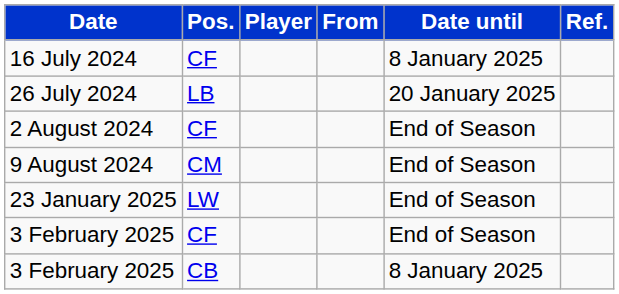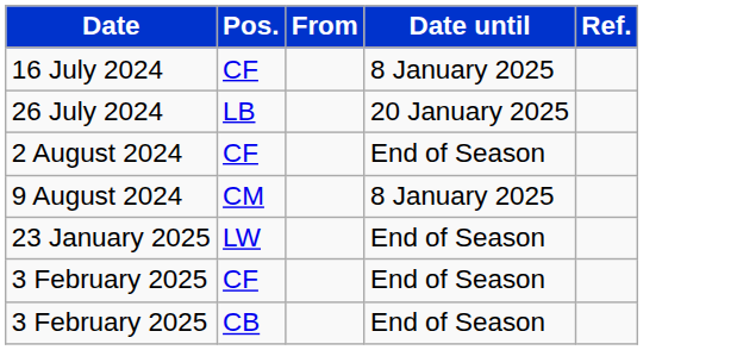- column: Player
9 August 2024 | Date until: End of Season -> 8 January 2025
3 February 2025 / CB | Date until: 8 January 2025 -> End of Season
